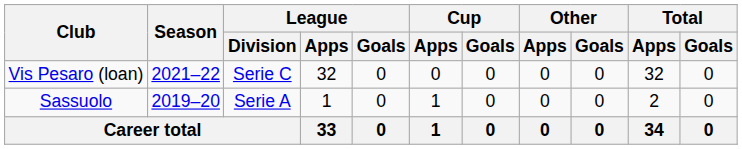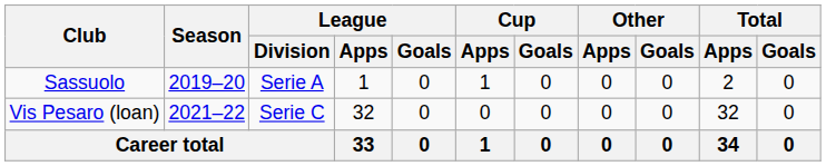rows swapped: Sassuolo <-> Vis Pesaro (loan)
